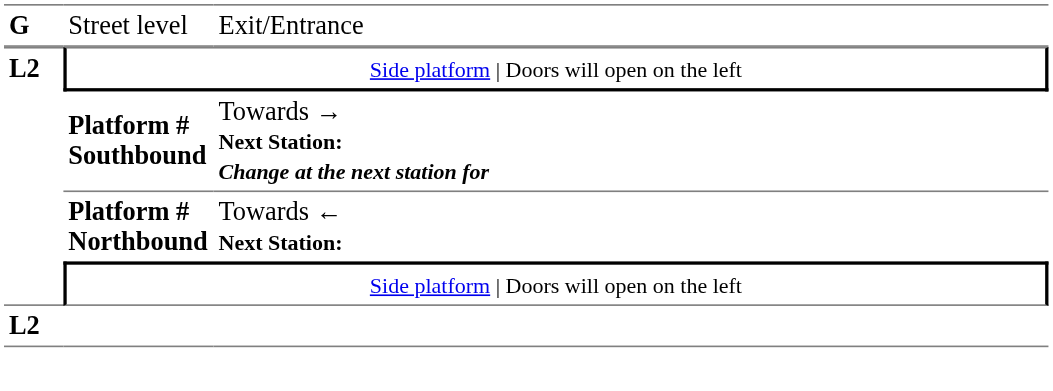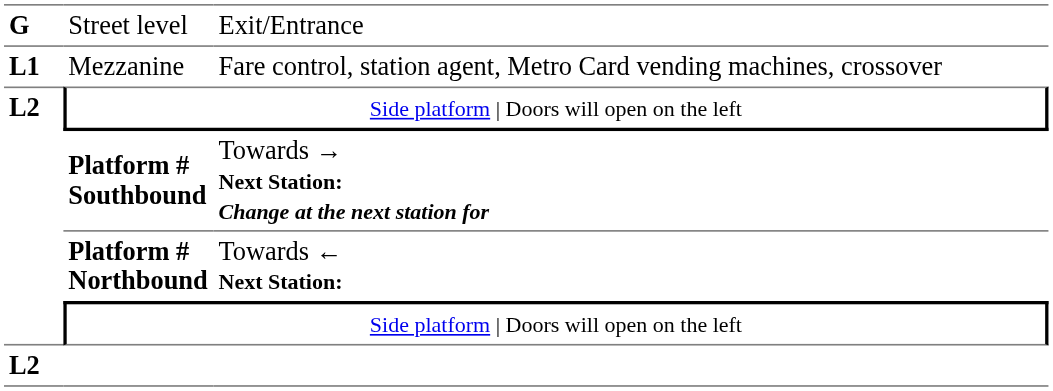+ row: L1 | Mezzanine | Fare control, station agent, Metro Card vending machines, crossover
